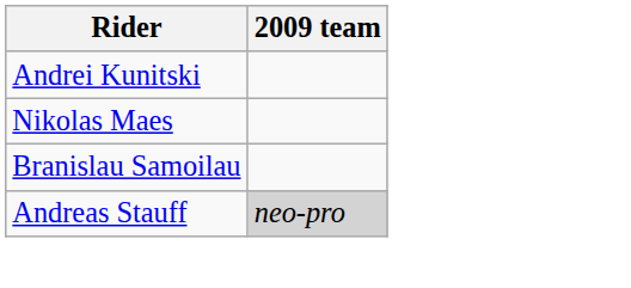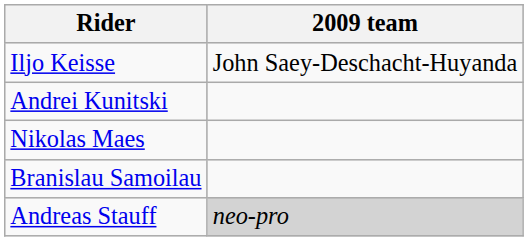+ row: Iljo Keisse | John Saey-Deschacht-Huyanda
